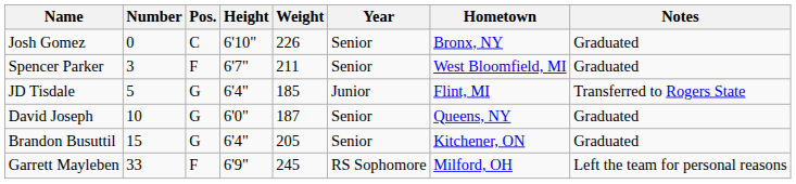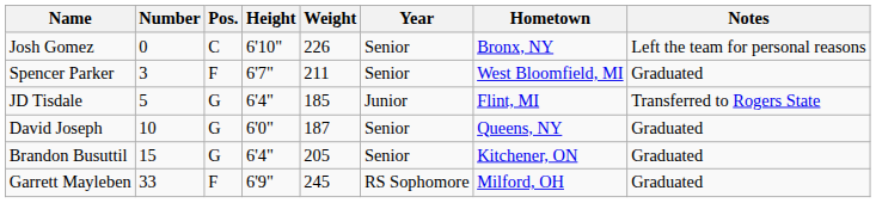Josh Gomez | Notes: Graduated -> Left the team for personal reasons
Garrett Mayleben | Notes: Left the team for personal reasons -> Graduated
